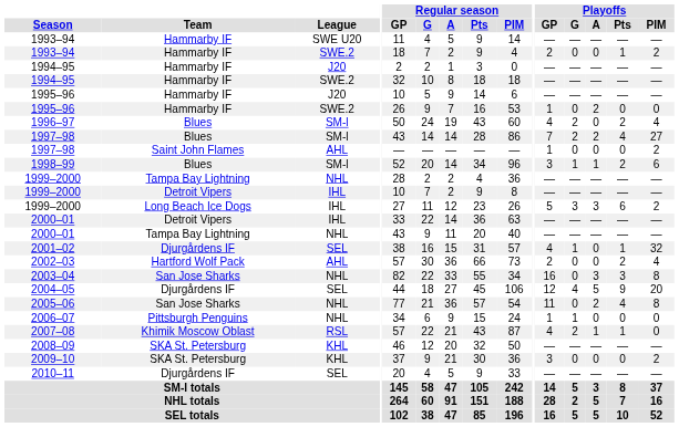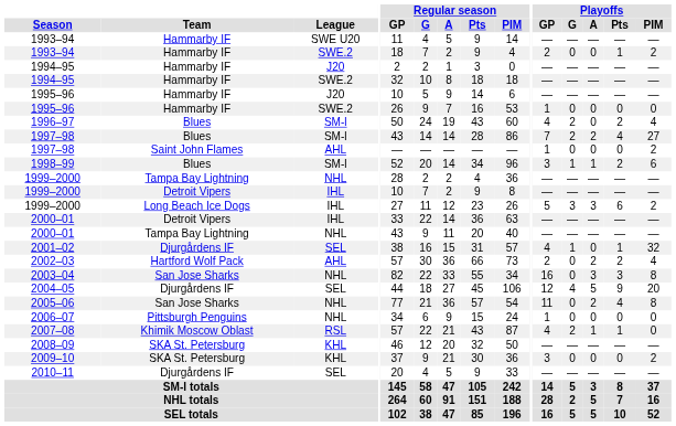1995–96 / SWE.2 | Playoffs / A: 2 -> 0
2002–03 | Playoffs / A: 0 -> 2
2006–07 | Playoffs / G: 1 -> 0
